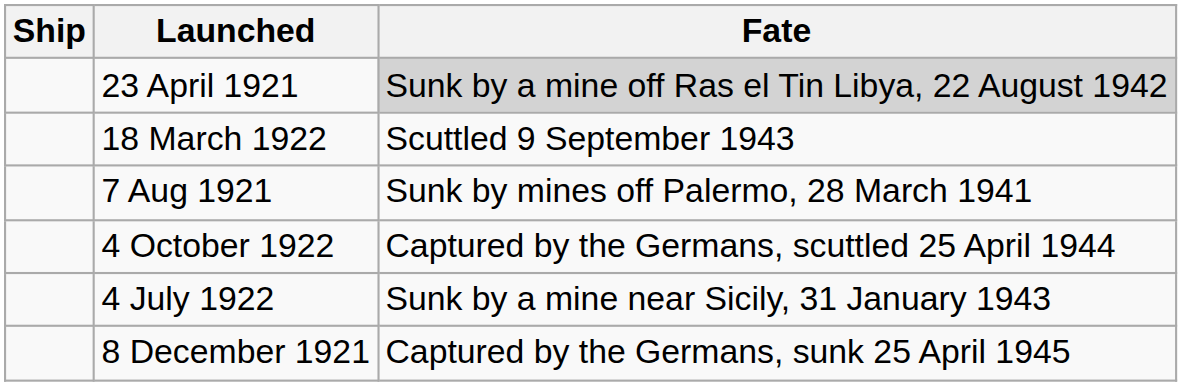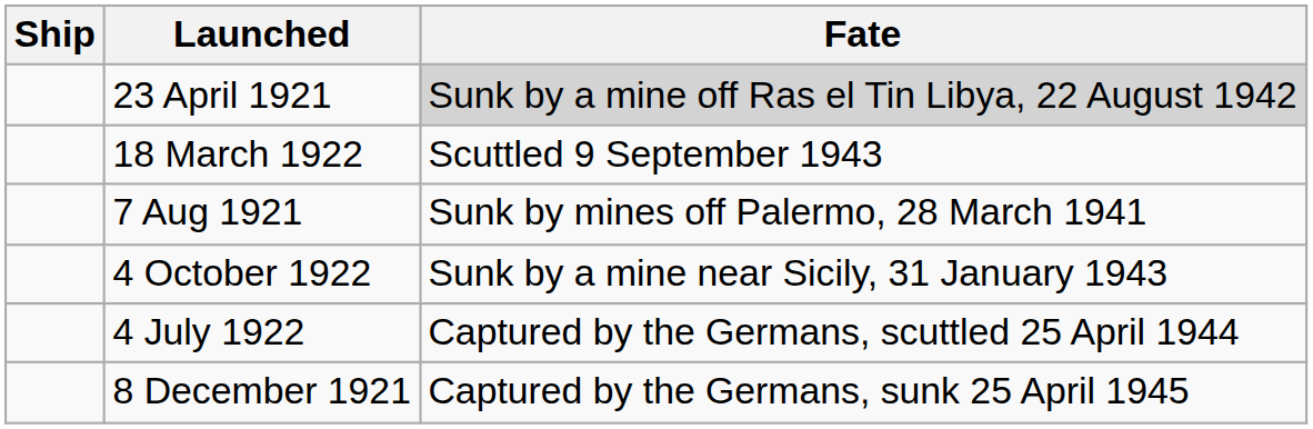4 October 1922 | Fate: Captured by the Germans, scuttled 25 April 1944 -> Sunk by a mine near Sicily, 31 January 1943
4 July 1922 | Fate: Sunk by a mine near Sicily, 31 January 1943 -> Captured by the Germans, scuttled 25 April 1944
